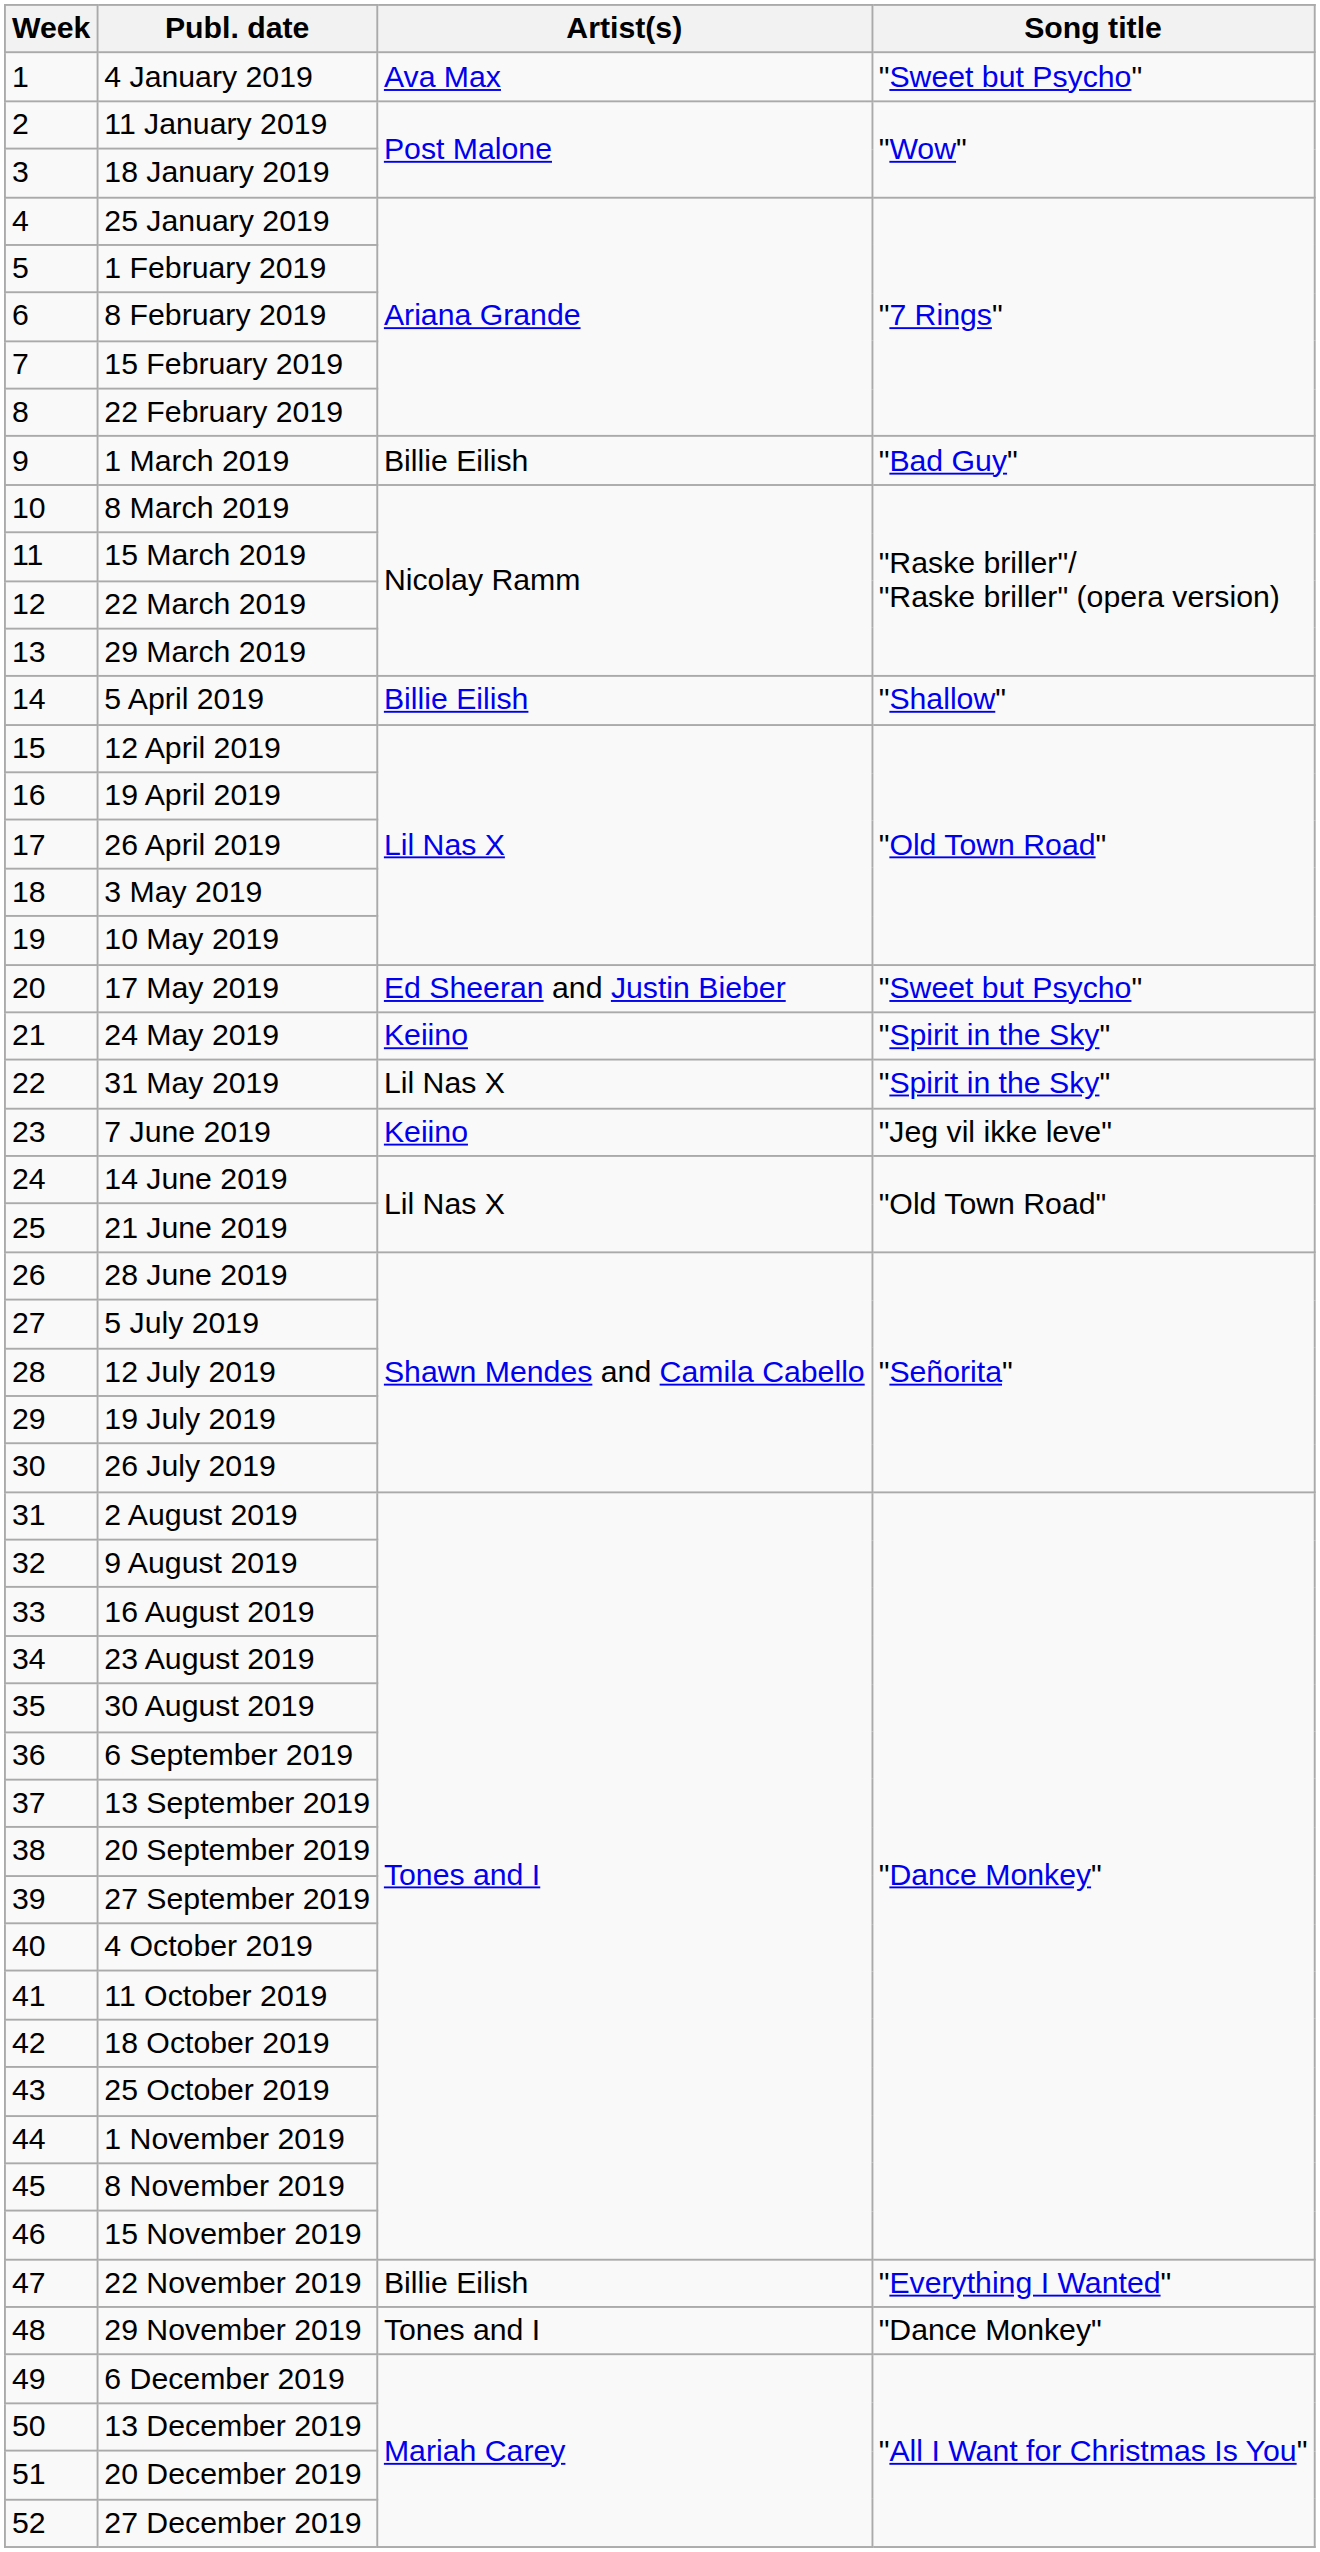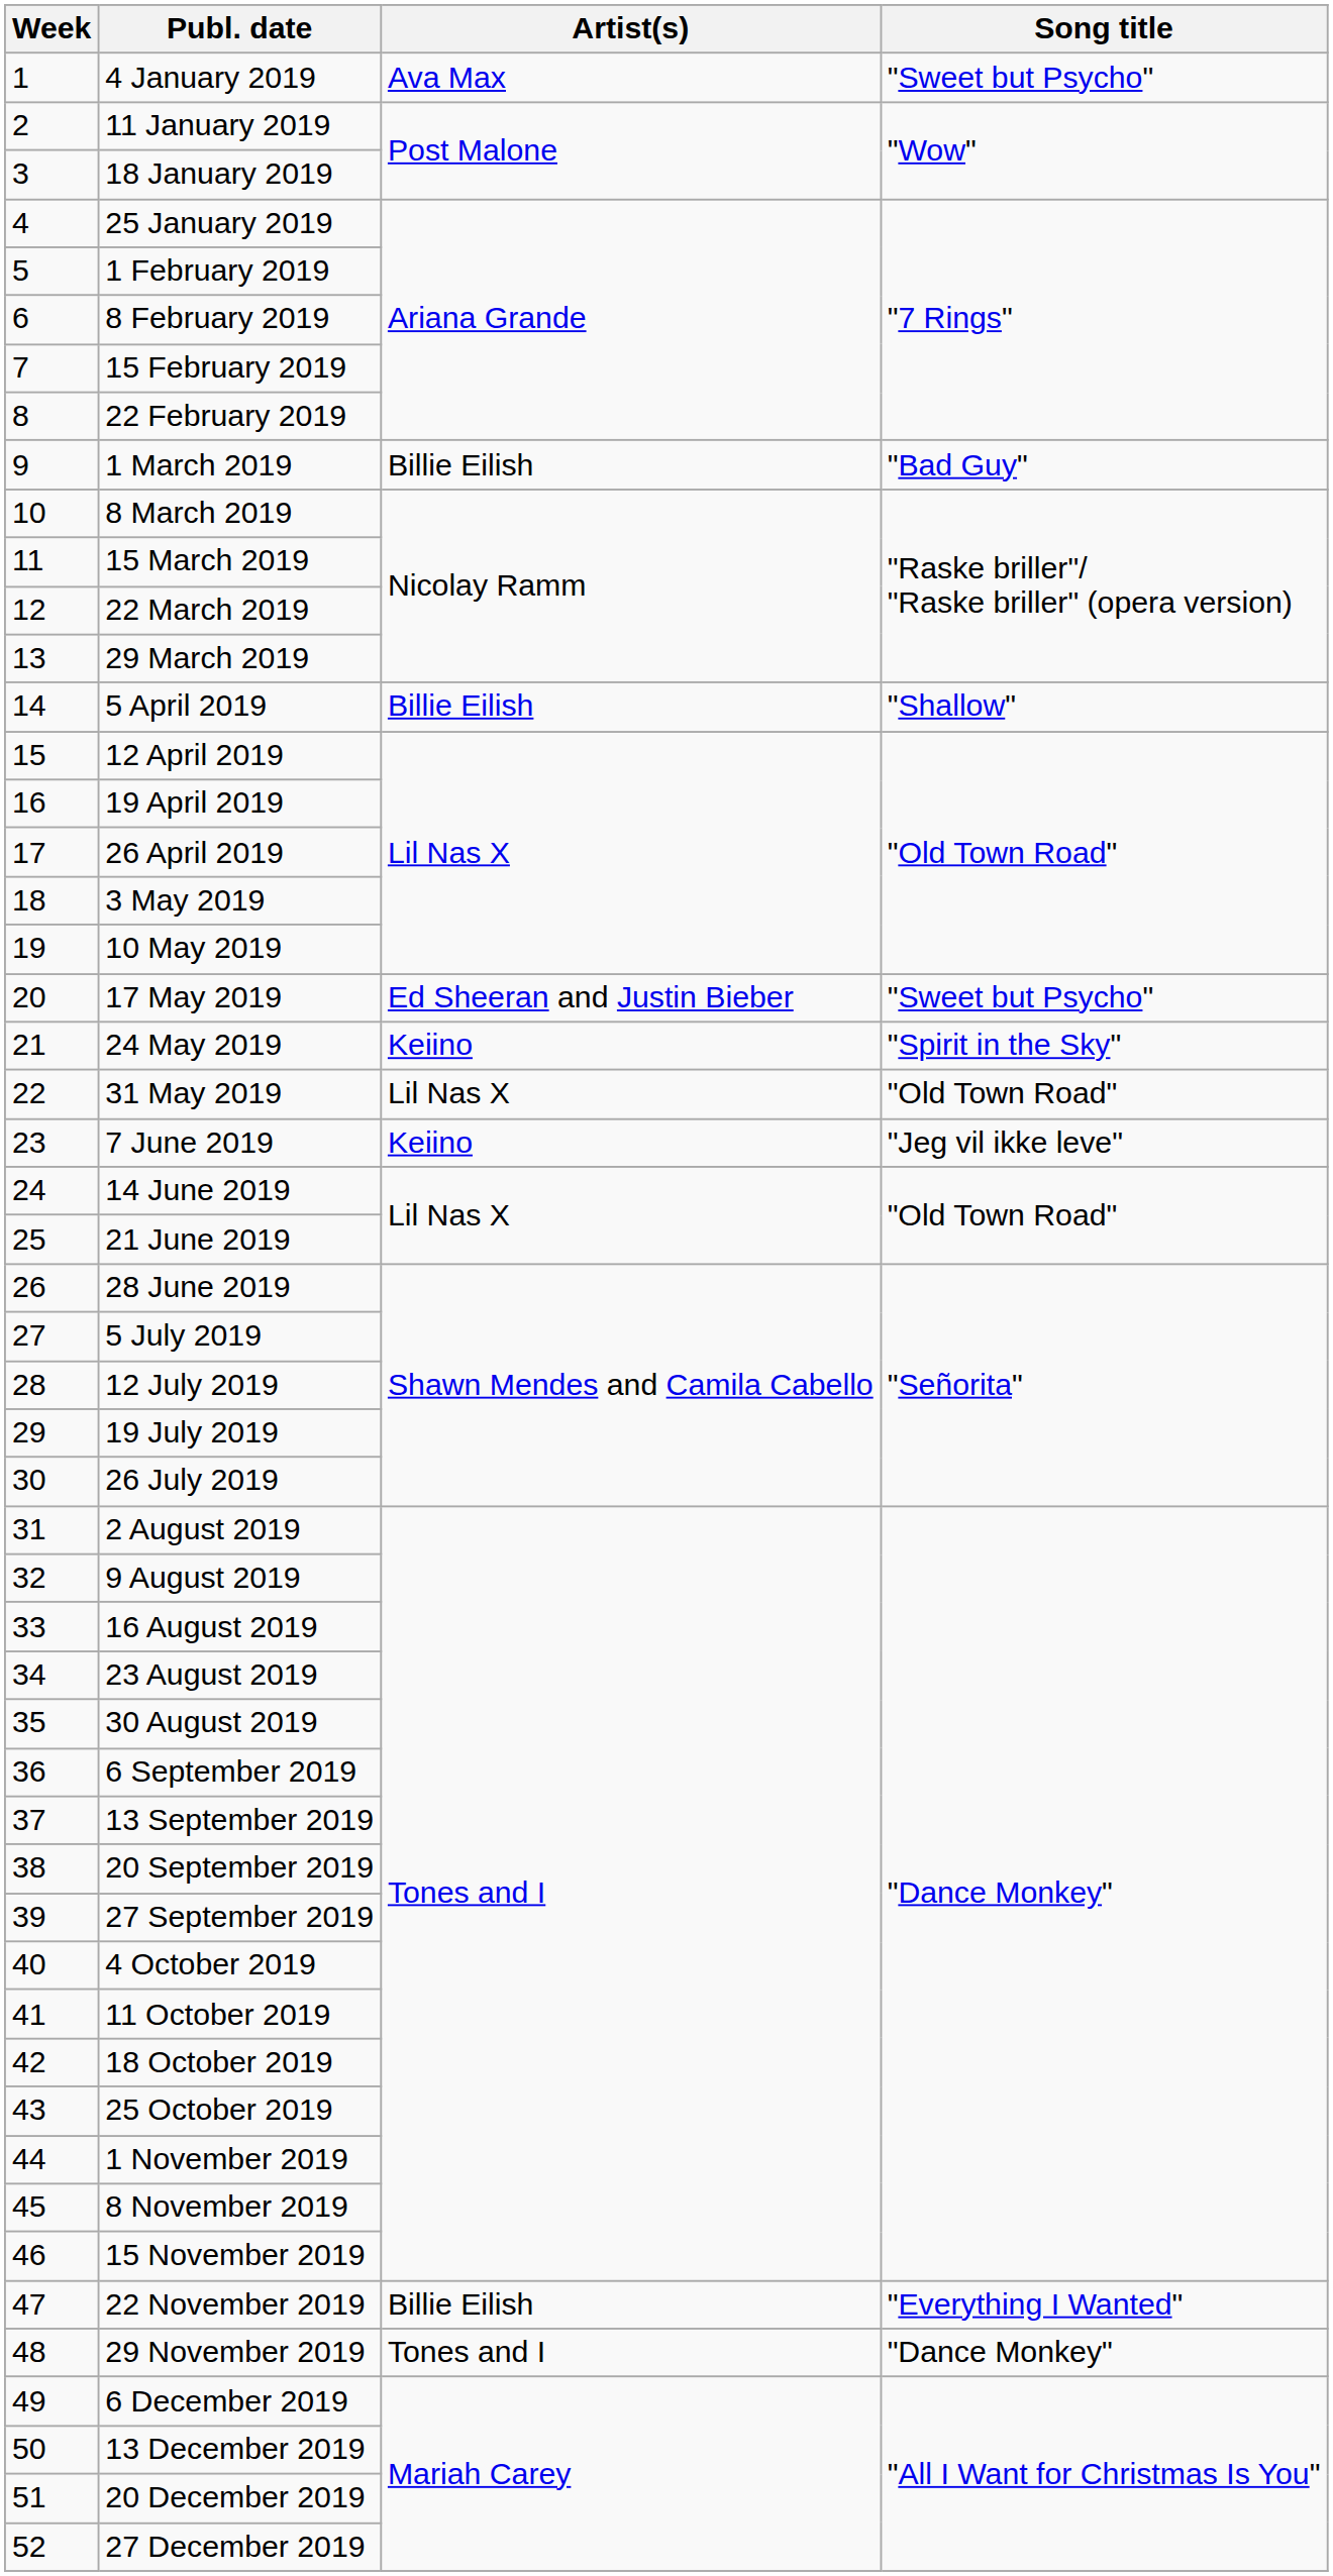31 May 2019 | Song title: "Spirit in the Sky" -> "Old Town Road"
